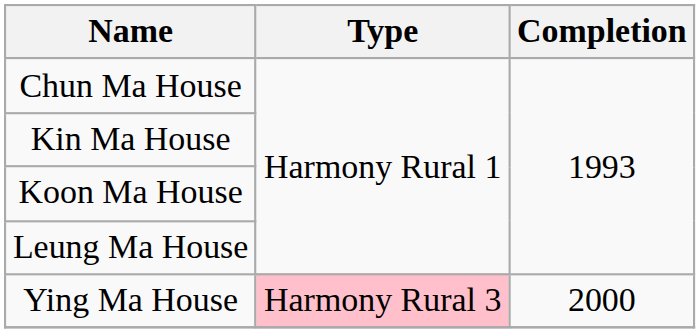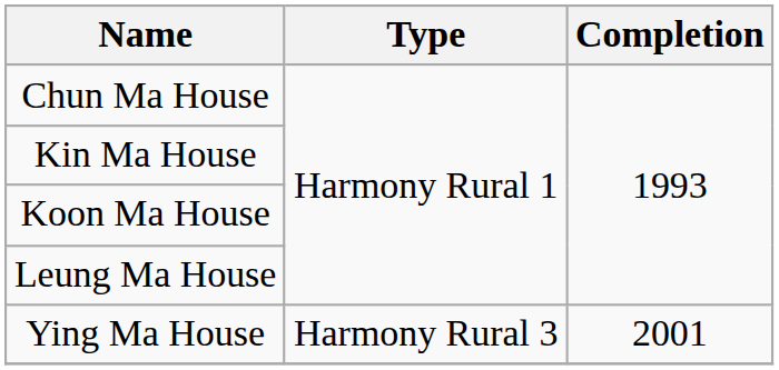Ying Ma House | Type: pink background -> no background
Ying Ma House | Completion: 2000 -> 2001
